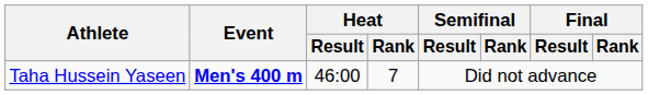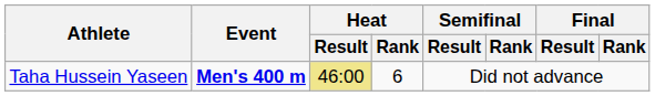Taha Hussein Yaseen | Heat / Result: no background -> khaki background
Taha Hussein Yaseen | Heat / Rank: 7 -> 6
